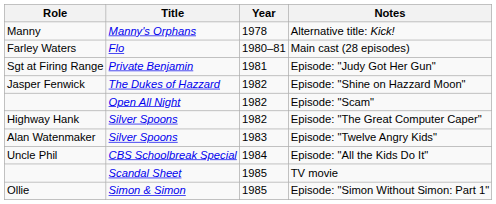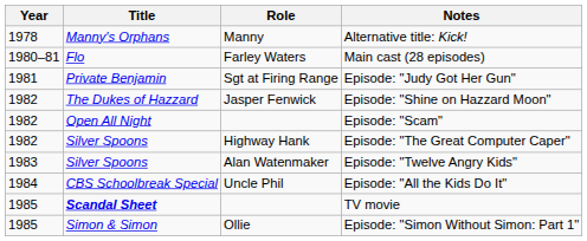columns swapped: Year <-> Role
TV movie | Title: normal -> bold
